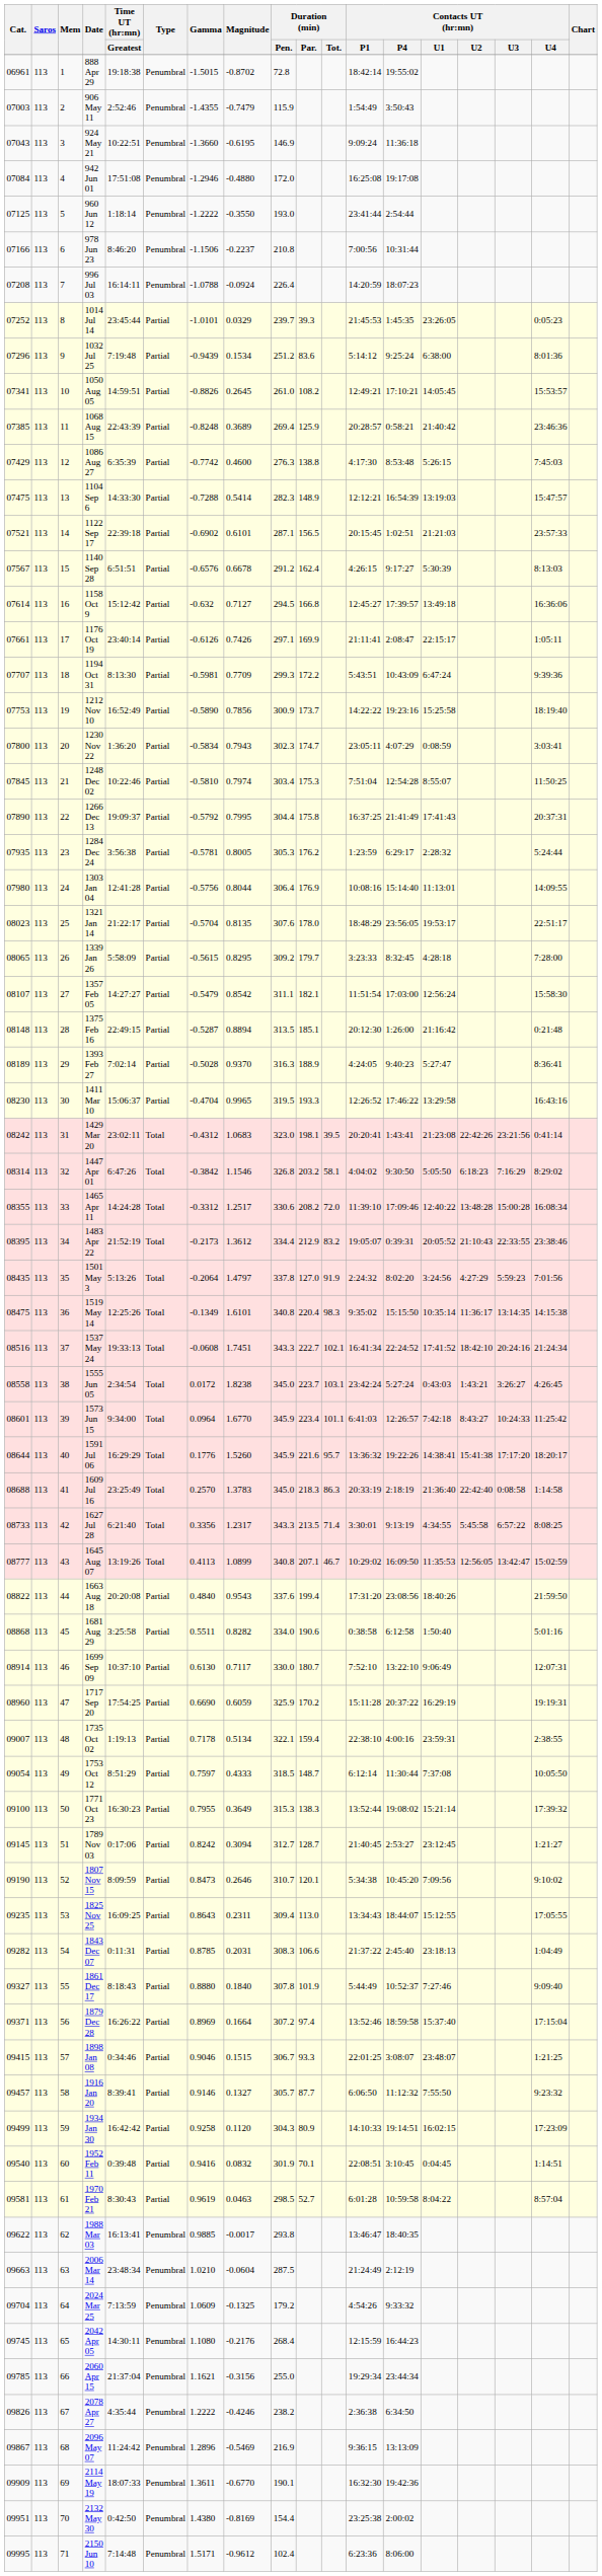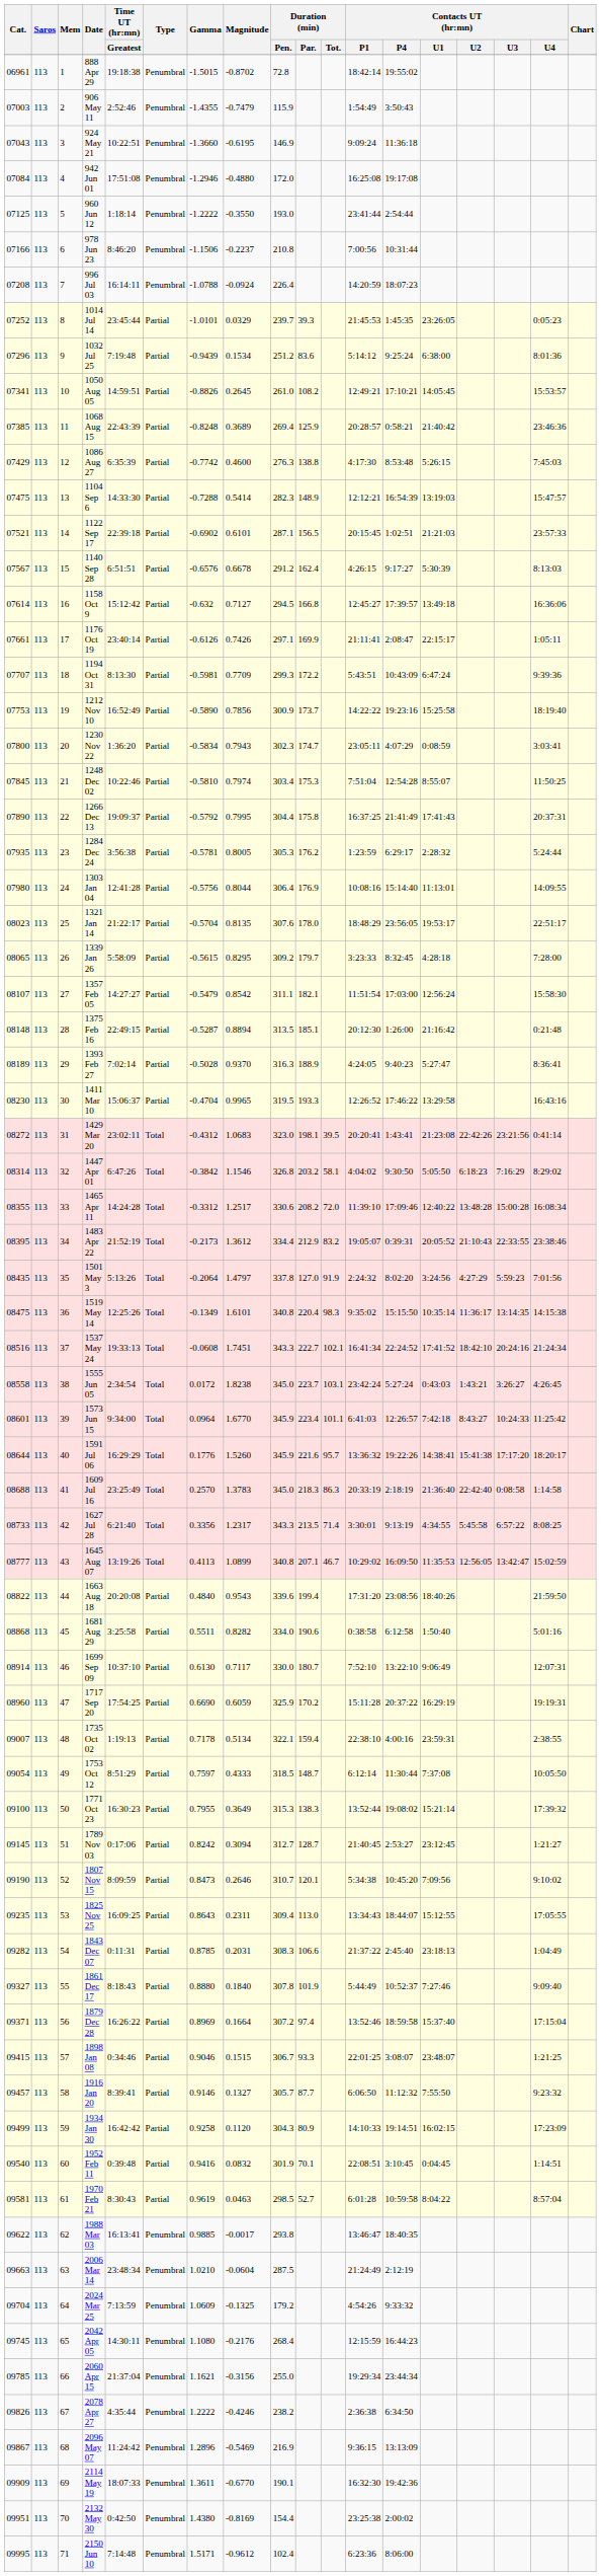1429 Mar 20 | Cat.: 08242 -> 08272
1663 Aug 18 | Duration (min) / Pen.: 337.6 -> 339.6
